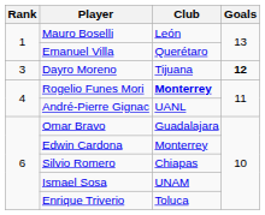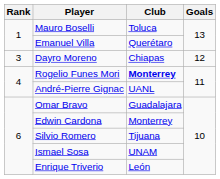Mauro Boselli | Club: León -> Toluca
Dayro Moreno | Club: Tijuana -> Chiapas
Dayro Moreno | Goals: bold -> normal
Silvio Romero | Club: Chiapas -> Tijuana
Enrique Triverio | Club: Toluca -> León
